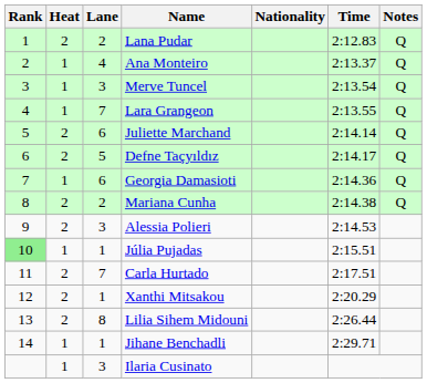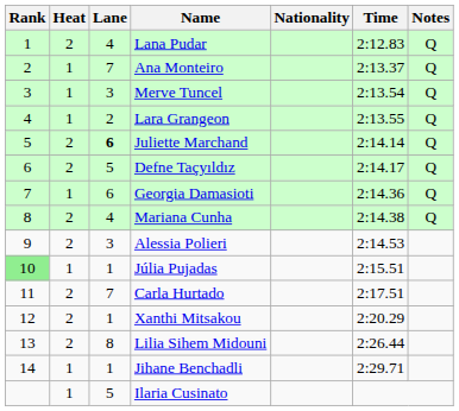Lana Pudar | Lane: 2 -> 4
Ana Monteiro | Lane: 4 -> 7
Lara Grangeon | Lane: 7 -> 2
Juliette Marchand | Lane: normal -> bold
Mariana Cunha | Lane: 2 -> 4
Ilaria Cusinato | Lane: 3 -> 5
